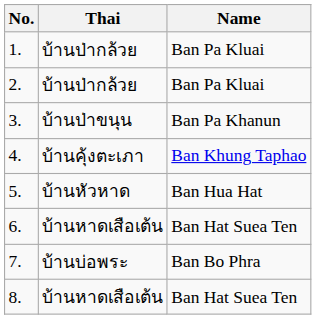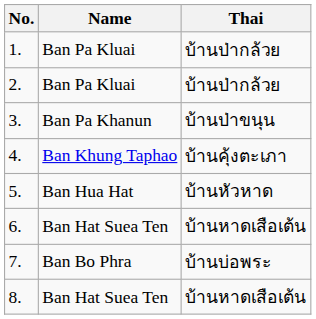columns swapped: Name <-> Thai
